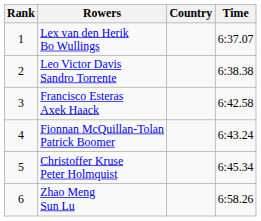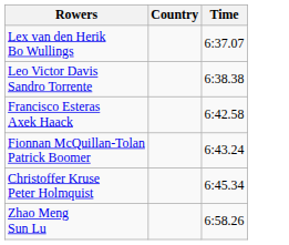- column: Rank | 1 | 2 | 3 | 4 | 5 | 6
